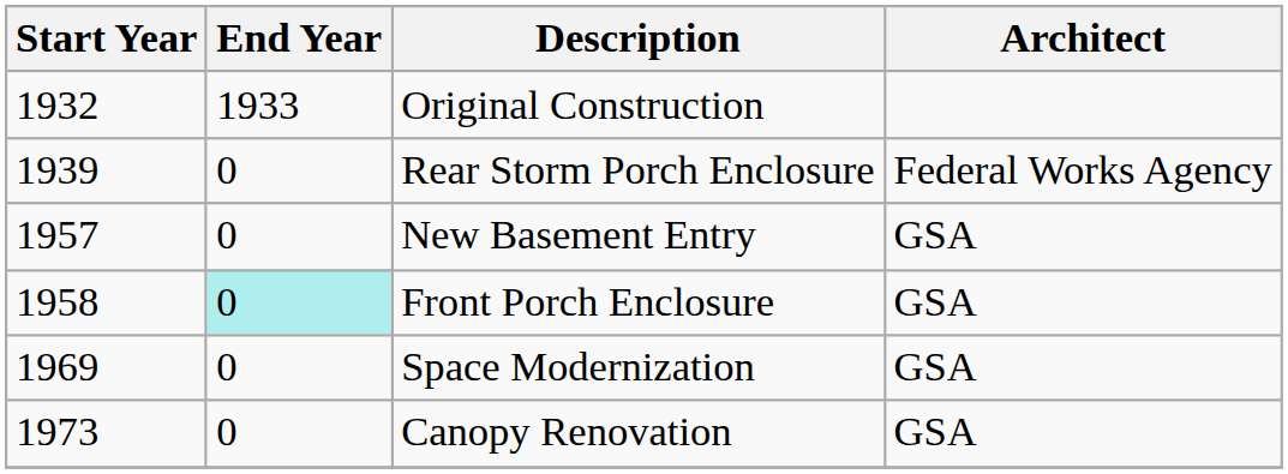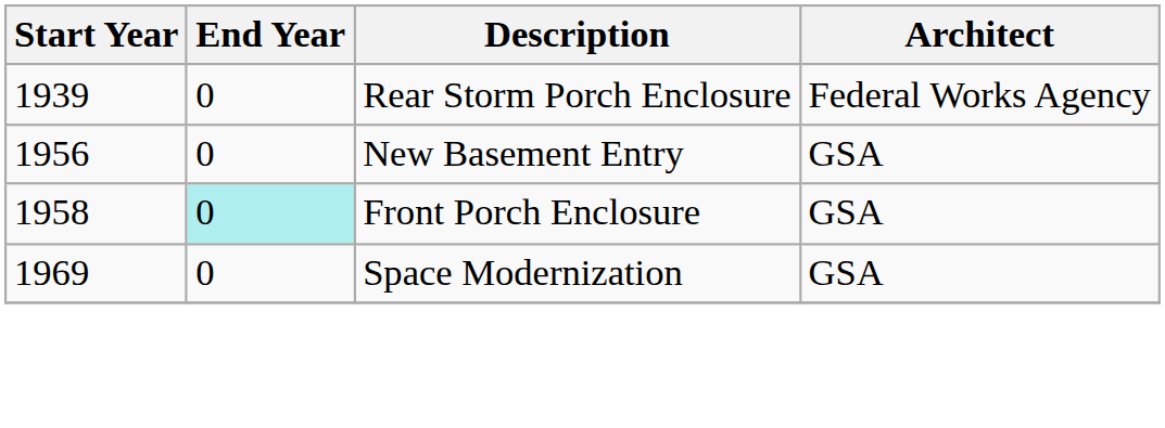- row: 1932 | 1933 | Original Construction
New Basement Entry | Start Year: 1957 -> 1956
- row: 1973 | 0 | Canopy Renovation | GSA
